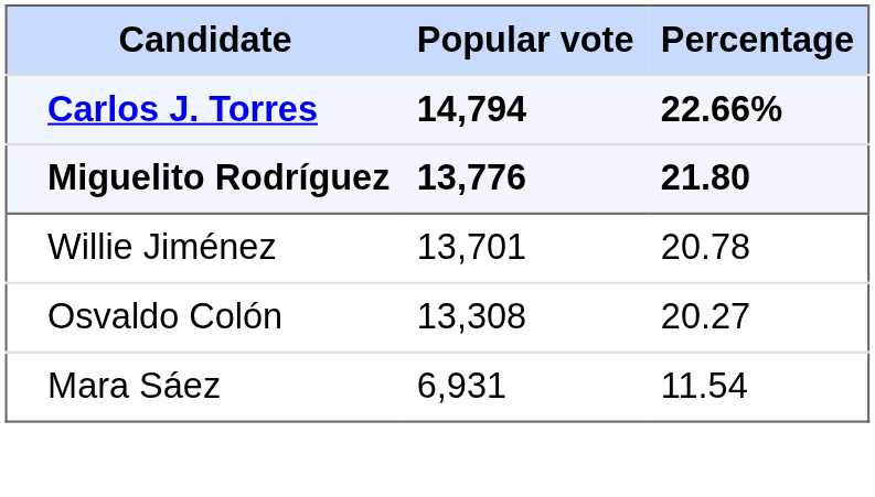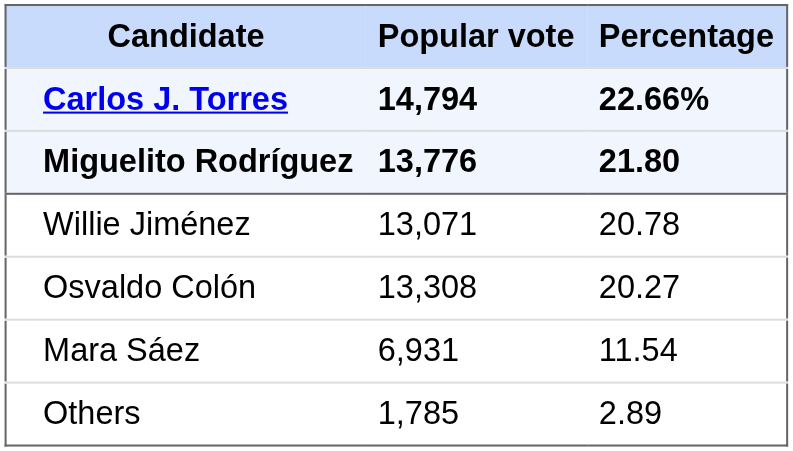Willie Jiménez | Popular vote: 13,701 -> 13,071
+ row: Others | 1,785 | 2.89
